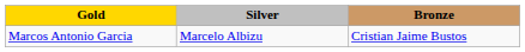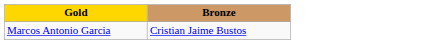- column: Silver | Marcelo Albizu
